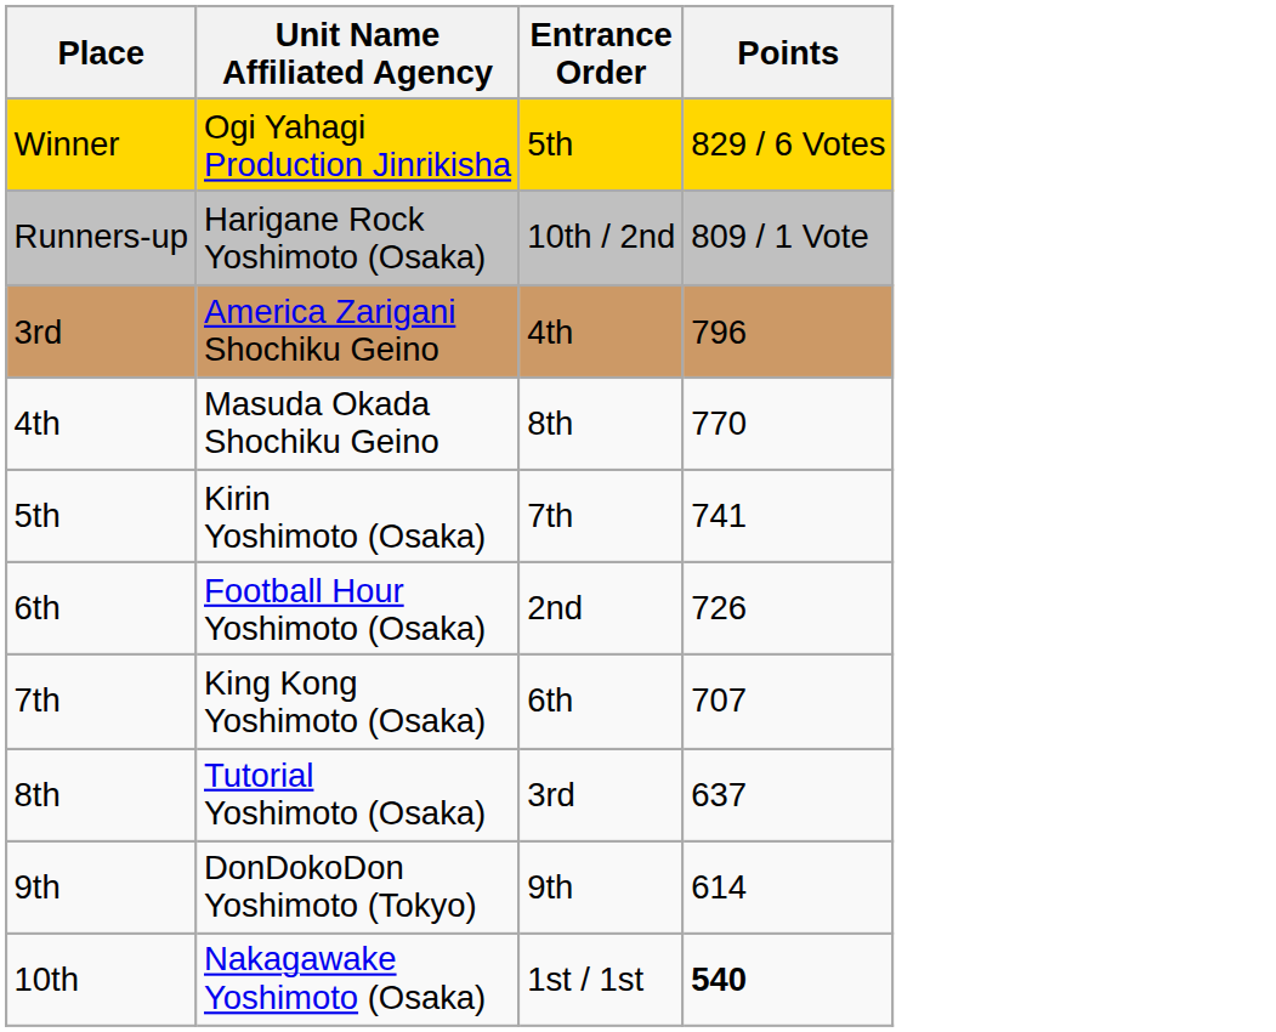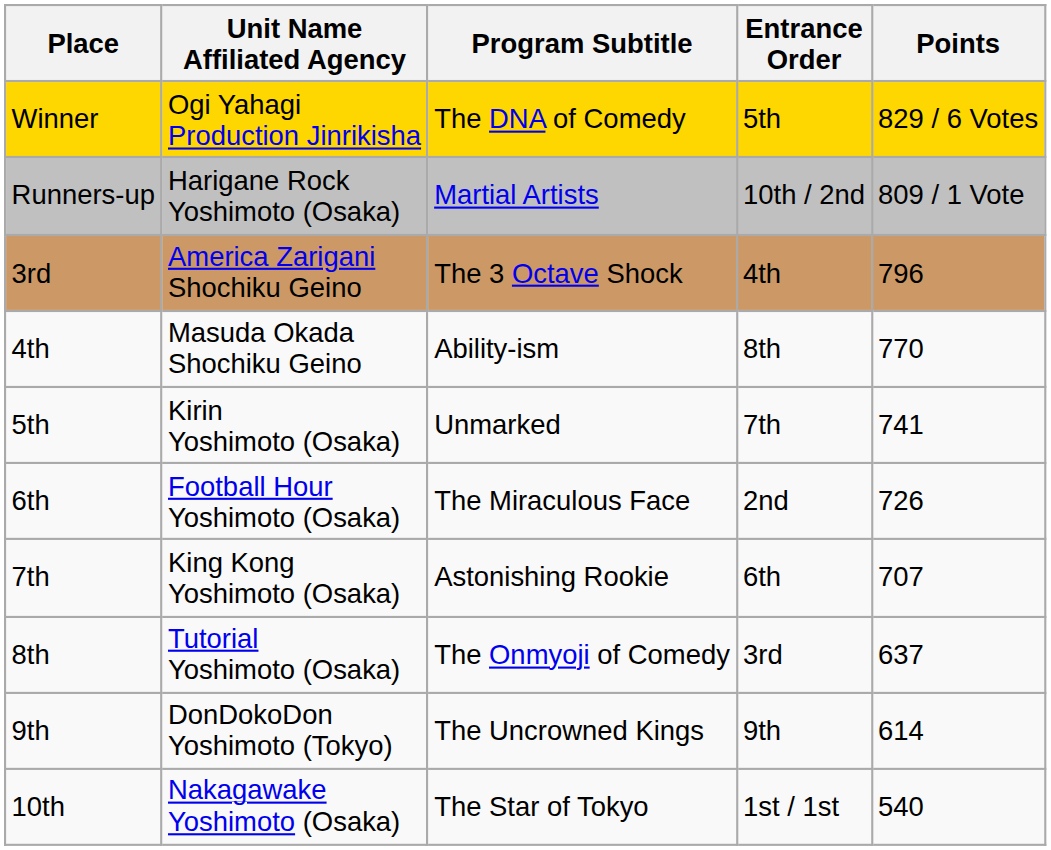+ column: Program Subtitle | The DNA of Comedy | Martial Artists | The 3 Octave Shock | Ability-ism | Unmarked | The Miraculous Face | Astonishing Rookie | The Onmyoji of Comedy | The Uncrowned Kings | The Star of Tokyo
10th | Points: bold -> normal
